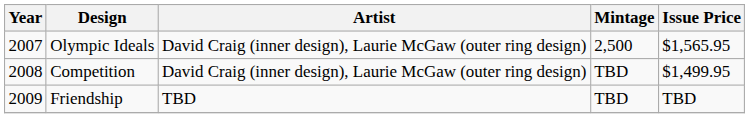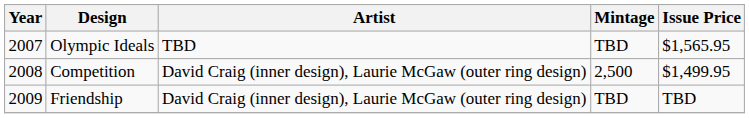Olympic Ideals | Artist: David Craig (inner design), Laurie McGaw (outer ring design) -> TBD
Olympic Ideals | Mintage: 2,500 -> TBD
Competition | Mintage: TBD -> 2,500
Friendship | Artist: TBD -> David Craig (inner design), Laurie McGaw (outer ring design)
